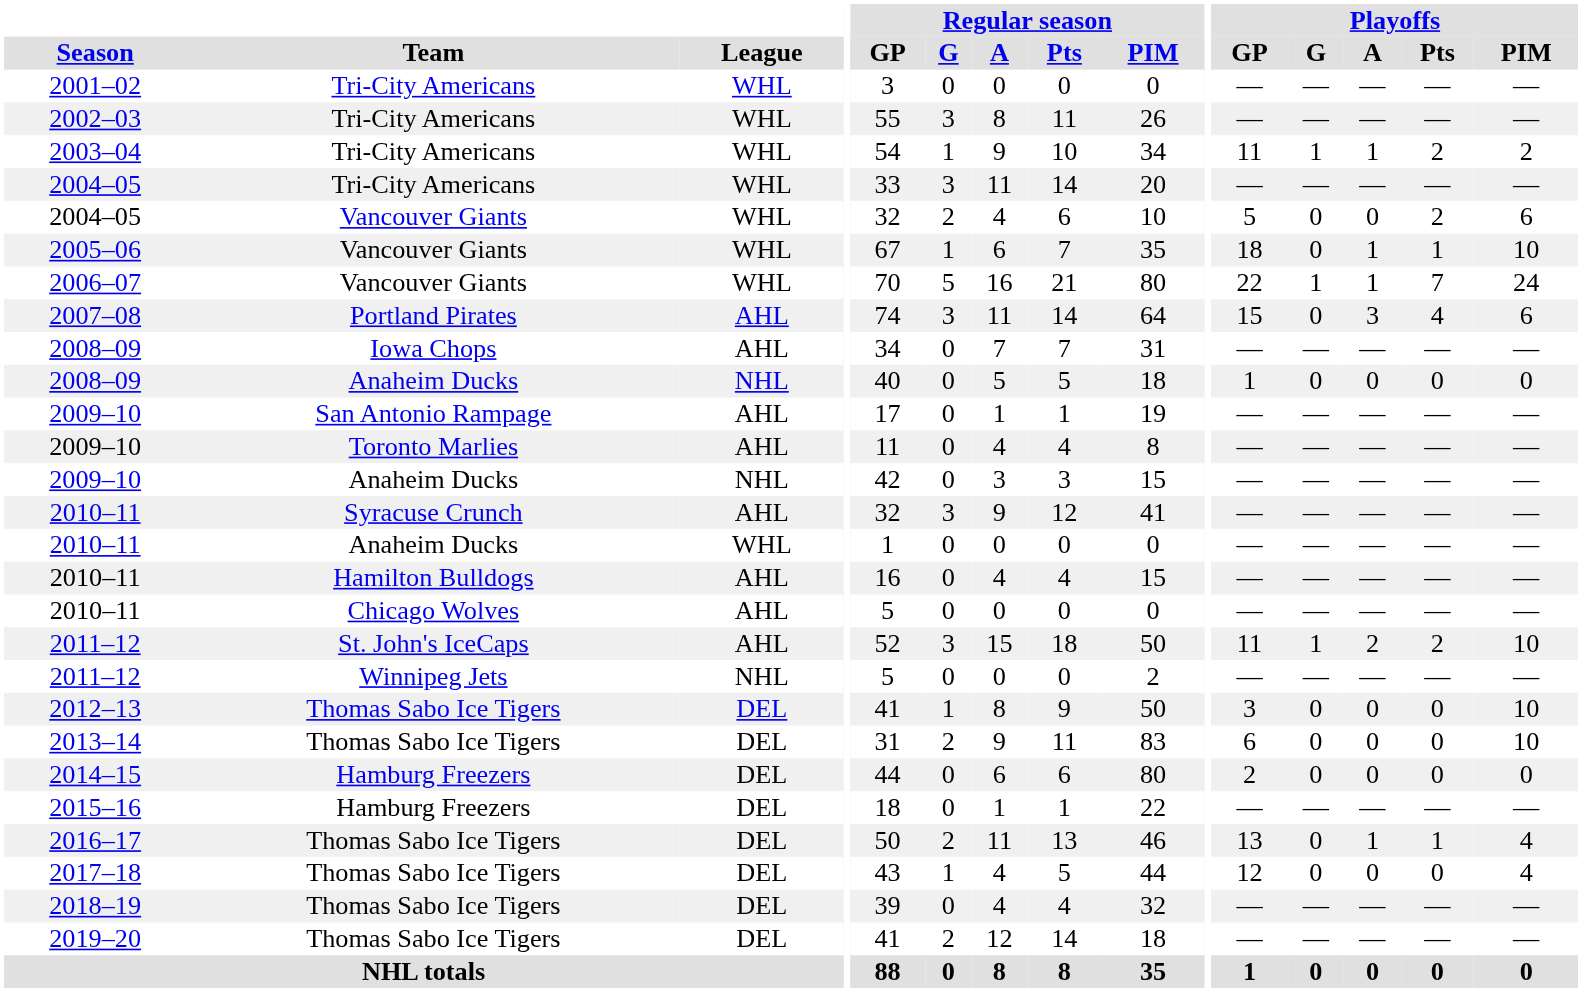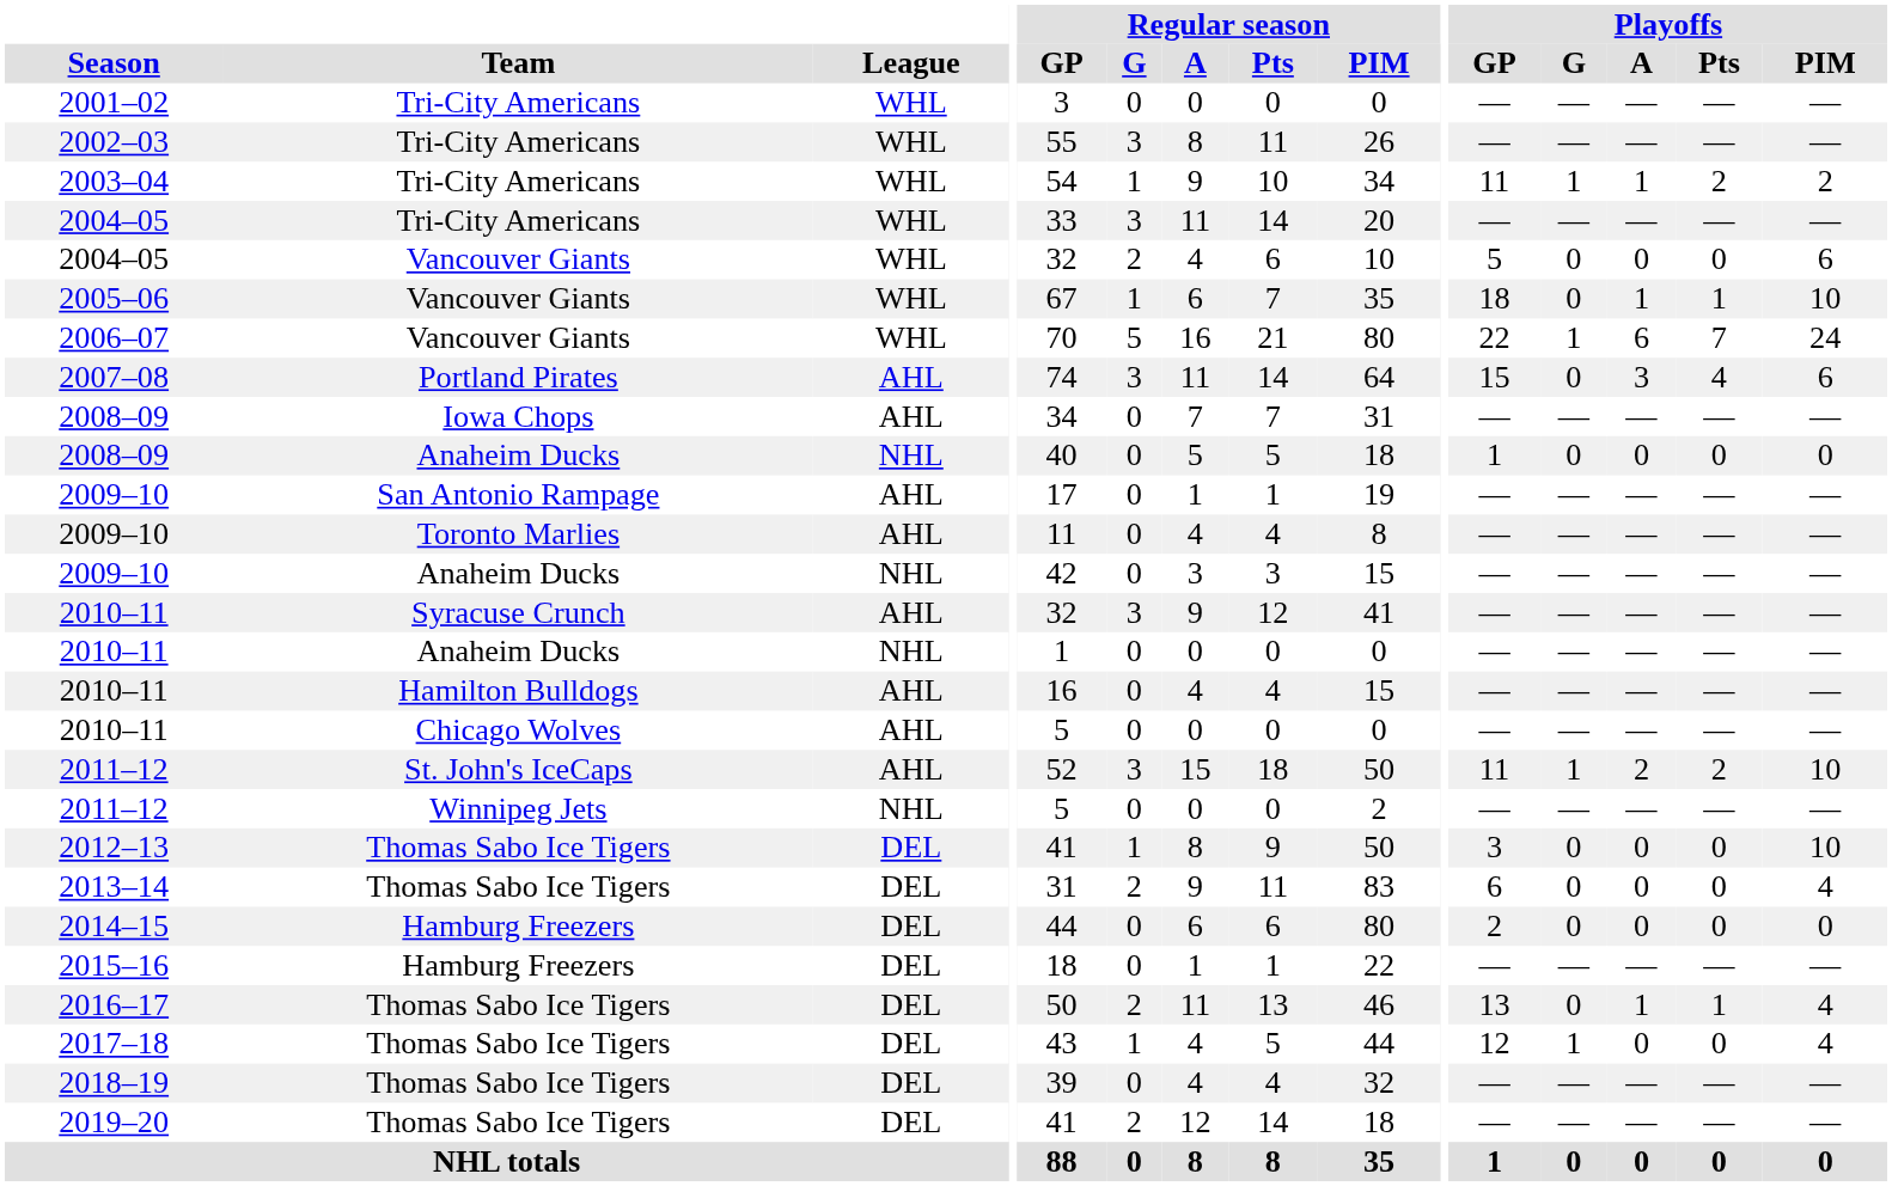2004–05 / Vancouver Giants | Playoffs / Pts: 2 -> 0
2006–07 | Playoffs / A: 1 -> 6
2010–11 / Anaheim Ducks | League: WHL -> NHL
2013–14 | Playoffs / PIM: 10 -> 4
2017–18 | Playoffs / G: 0 -> 1
